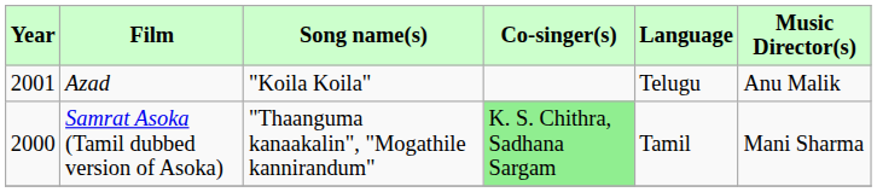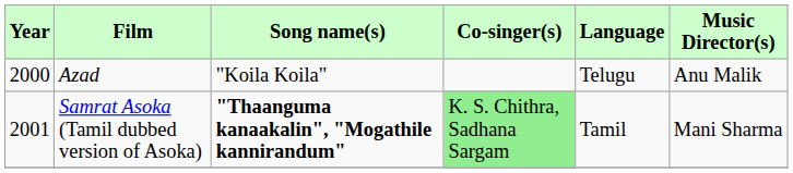Azad | Year: 2001 -> 2000
Samrat Asoka (Tamil dubbed version of Asoka) | Year: 2000 -> 2001
Samrat Asoka (Tamil dubbed version of Asoka) | Song name(s): normal -> bold
